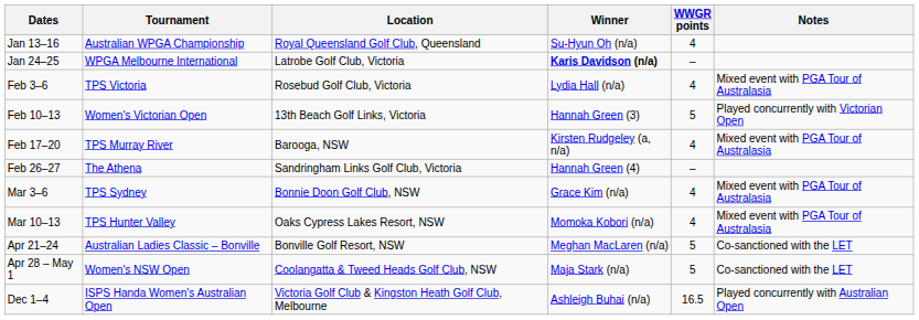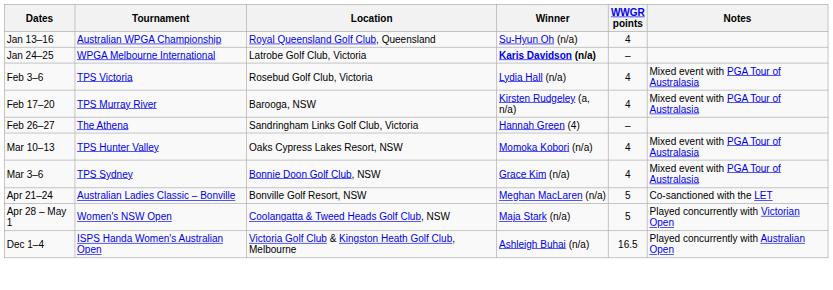- row: Feb 10–13 | Women's Victorian Open | 13th Beach Golf Links, Victoria | Hannah Green (3) | 5 | Played concurrently with Victorian Open
rows swapped: Mar 3–6 <-> Mar 10–13
Apr 28 – May 1 | Notes: Co-sanctioned with the LET -> Played concurrently with Victorian Open
